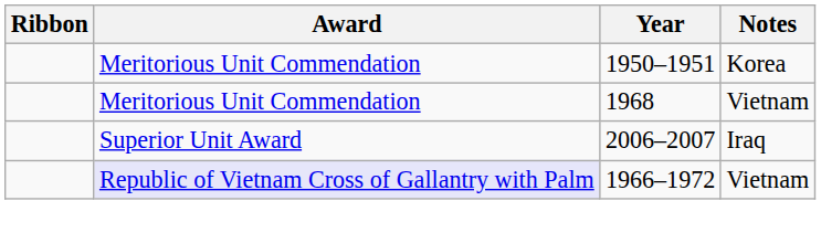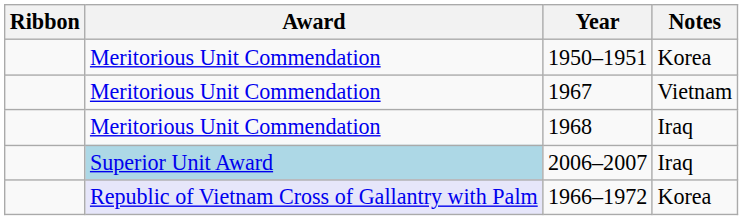+ row: Meritorious Unit Commendation | 1967 | Vietnam
1968 | Notes: Vietnam -> Iraq
2006–2007 | Award: no background -> lightblue background
1966–1972 | Notes: Vietnam -> Korea
